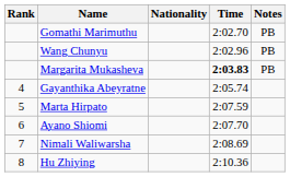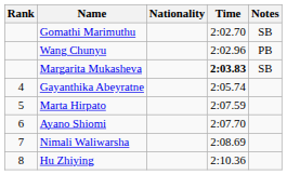Gomathi Marimuthu | Notes: PB -> SB
Margarita Mukasheva | Notes: PB -> SB
